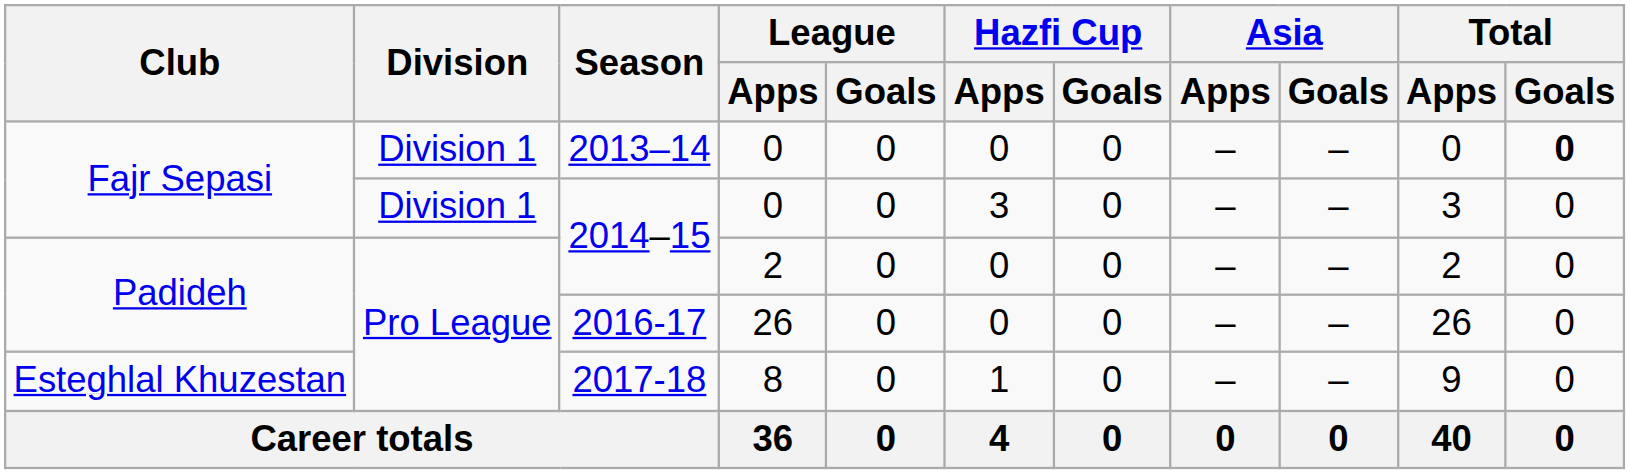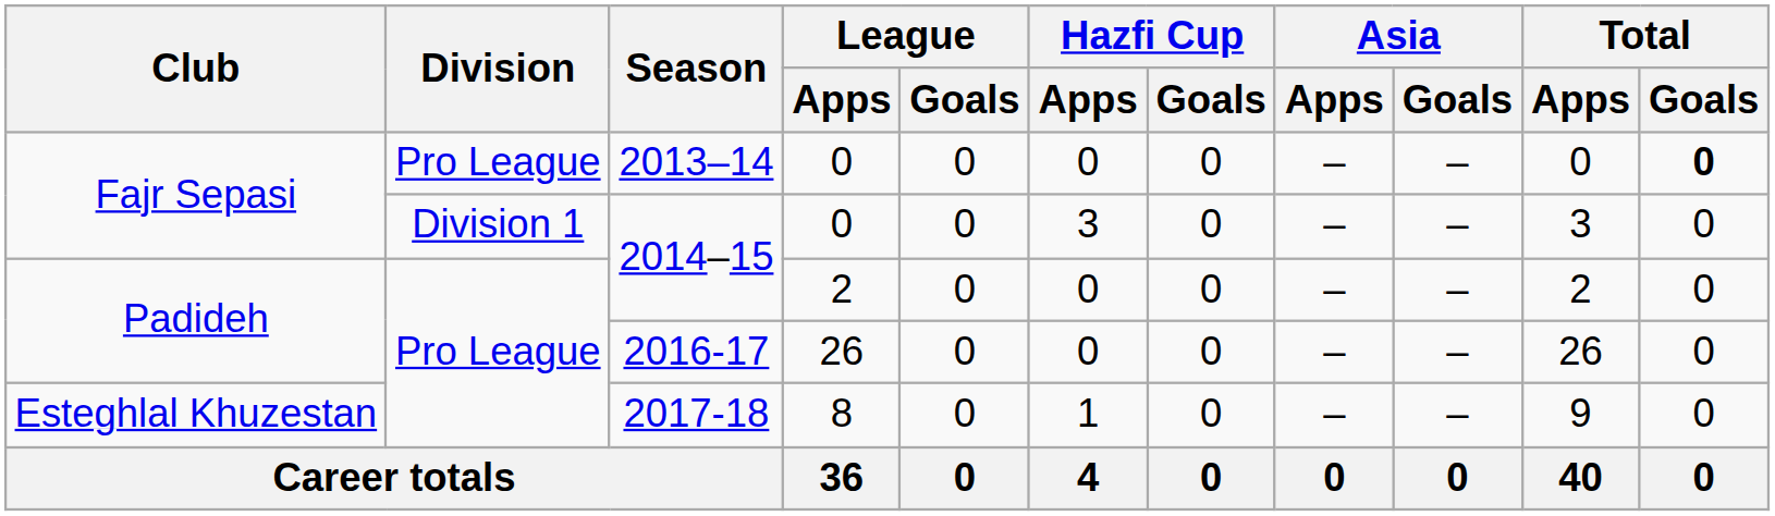2013–14 | Division: Division 1 -> Pro League
